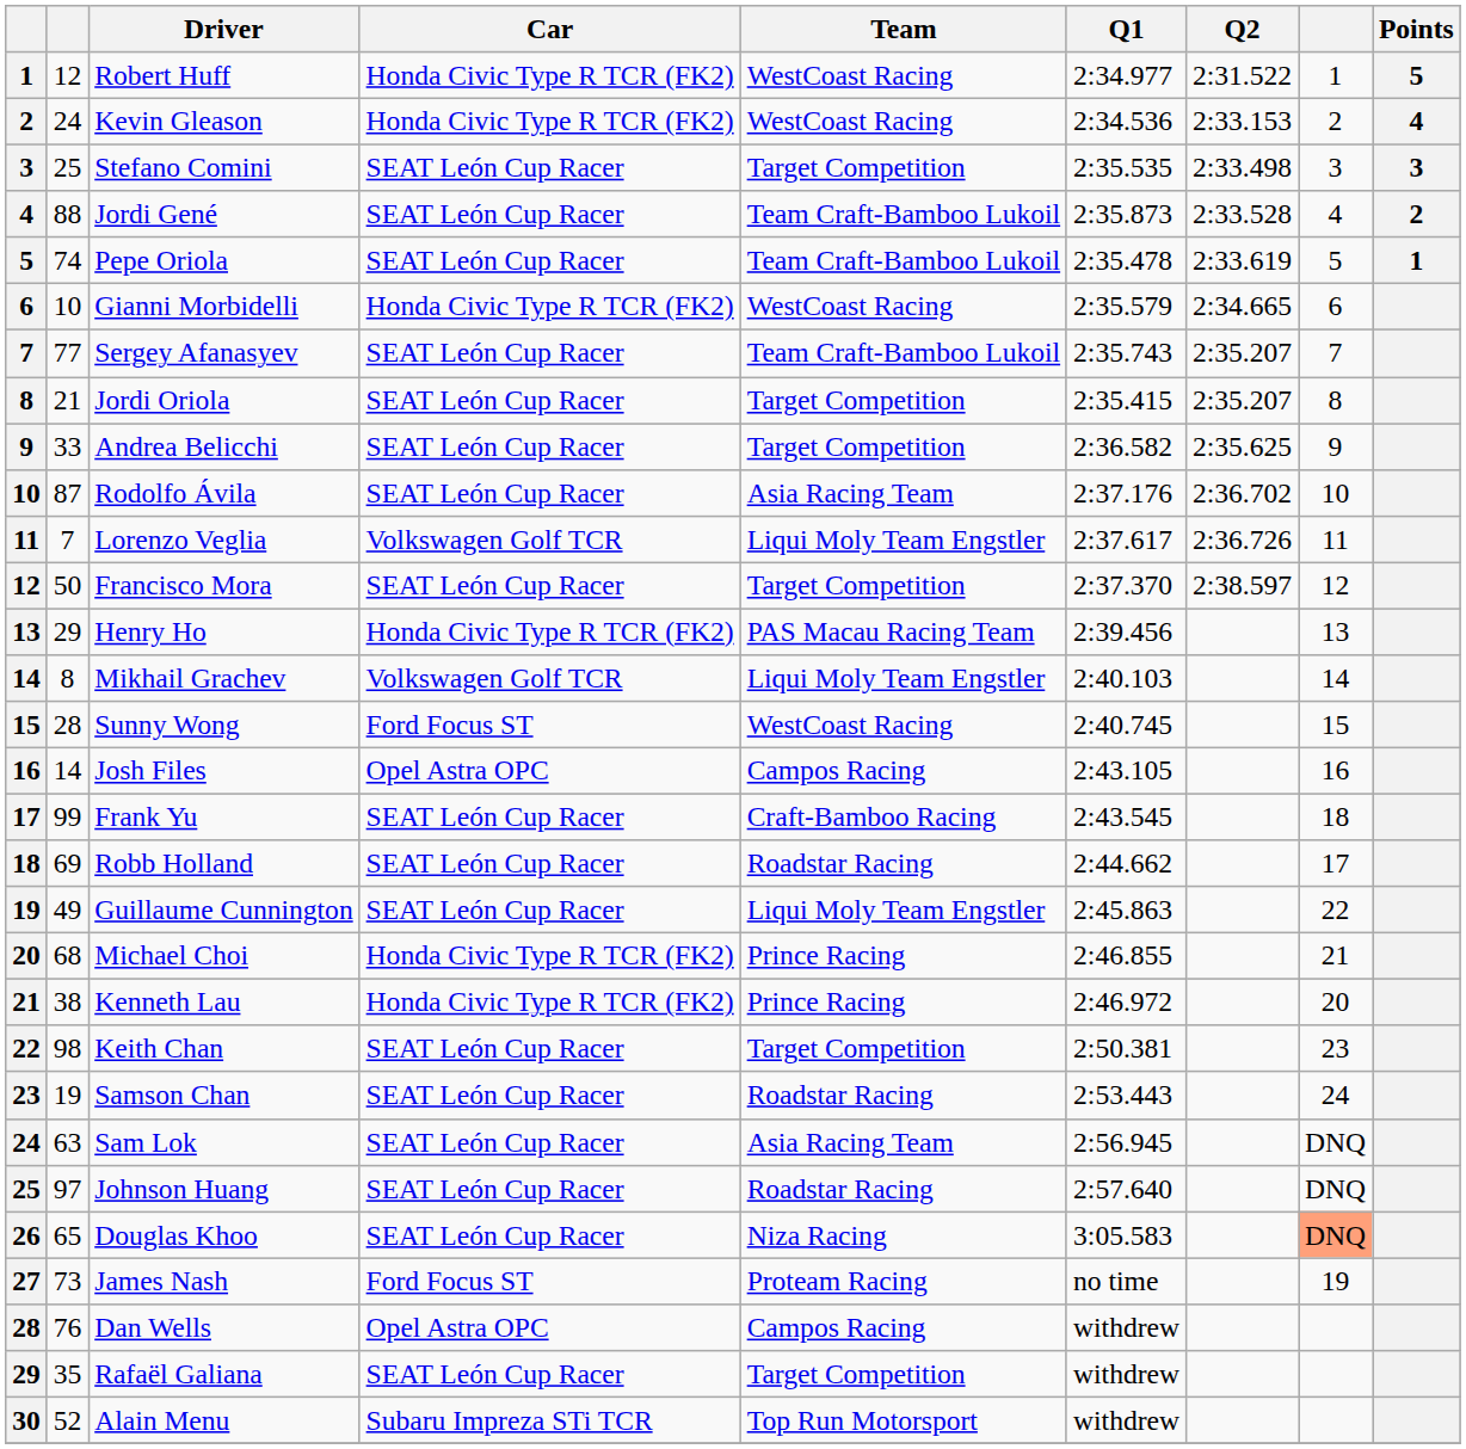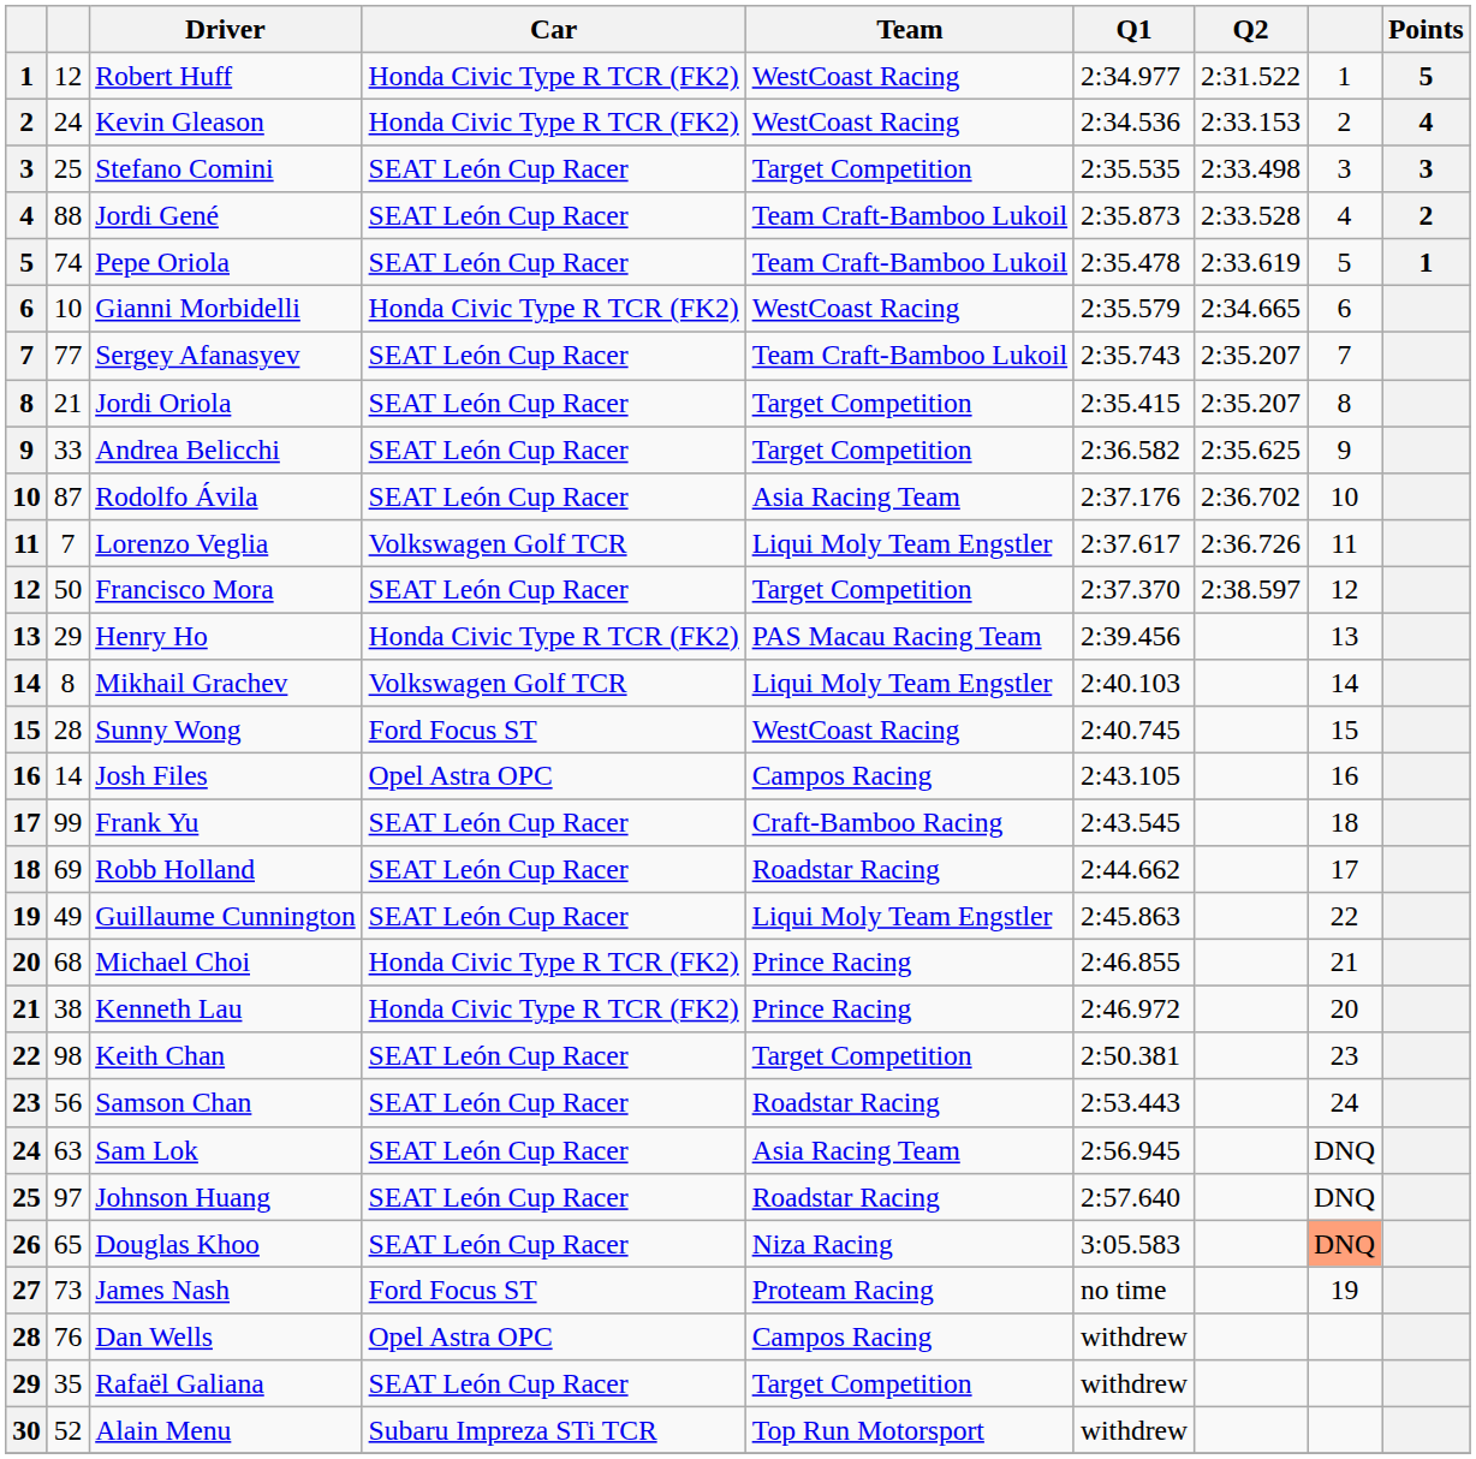Samson Chan | column 2: 19 -> 56
